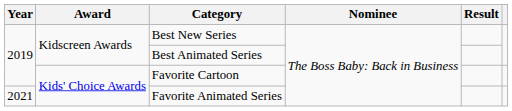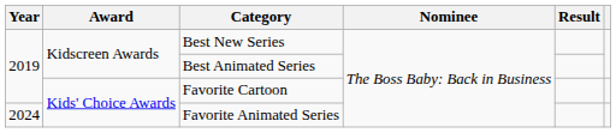Favorite Animated Series | Year: 2021 -> 2024
